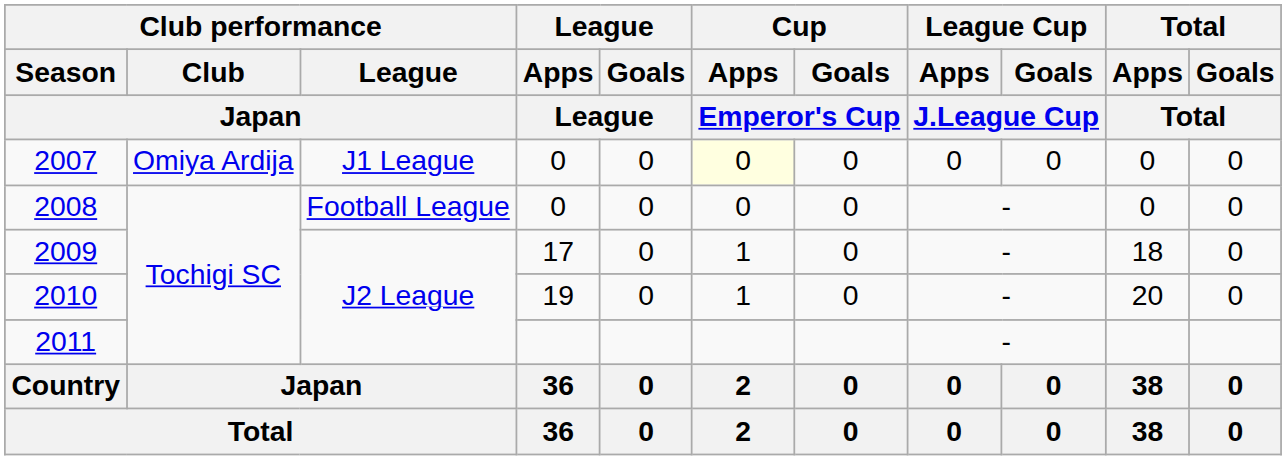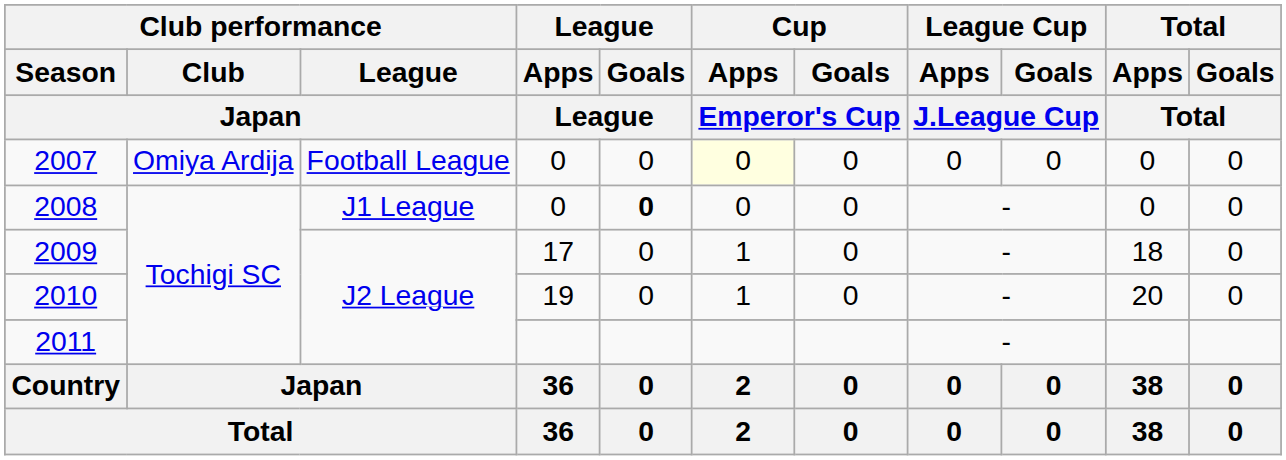2007 | Club performance / League / Japan: J1 League -> Football League
2008 | Club performance / League / Japan: Football League -> J1 League
2008 | League / Goals / League: normal -> bold
